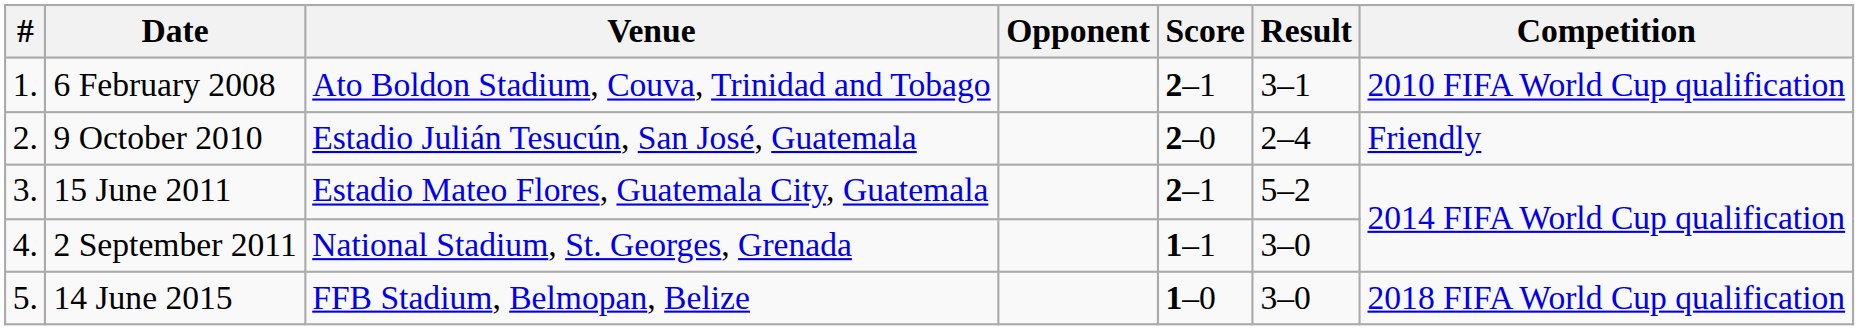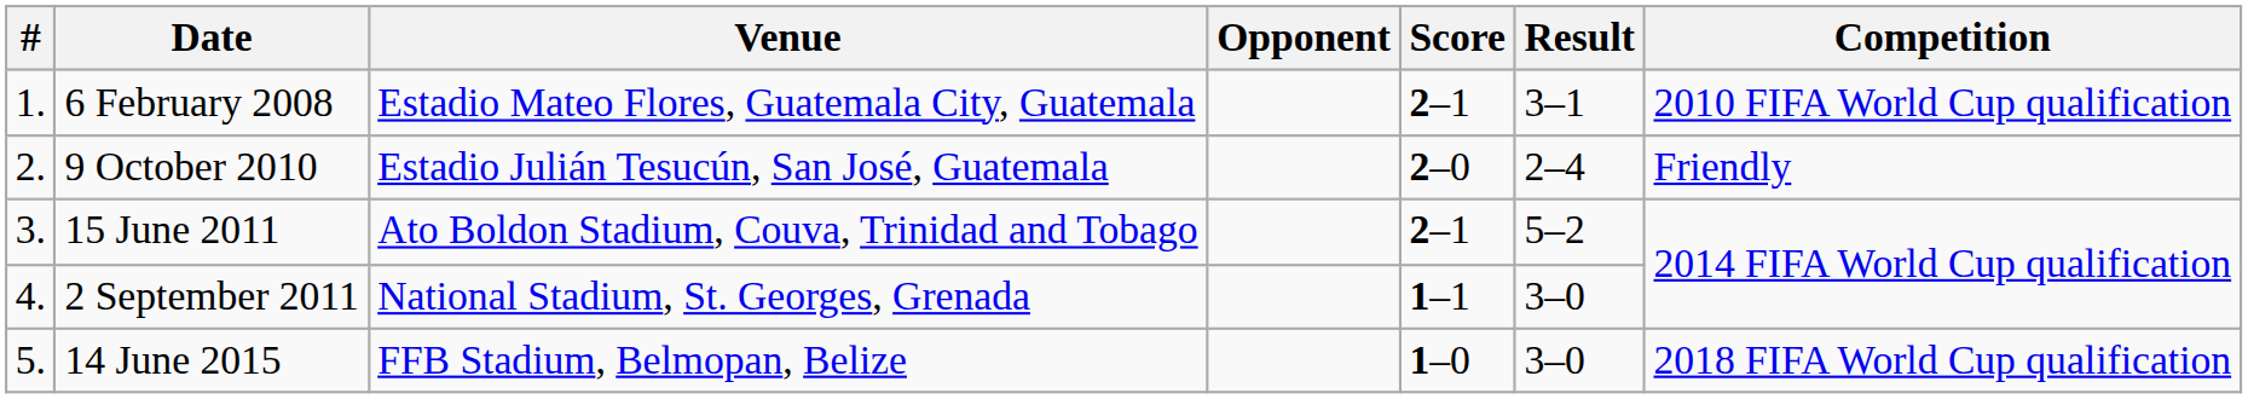6 February 2008 | Venue: Ato Boldon Stadium, Couva, Trinidad and Tobago -> Estadio Mateo Flores, Guatemala City, Guatemala
15 June 2011 | Venue: Estadio Mateo Flores, Guatemala City, Guatemala -> Ato Boldon Stadium, Couva, Trinidad and Tobago
